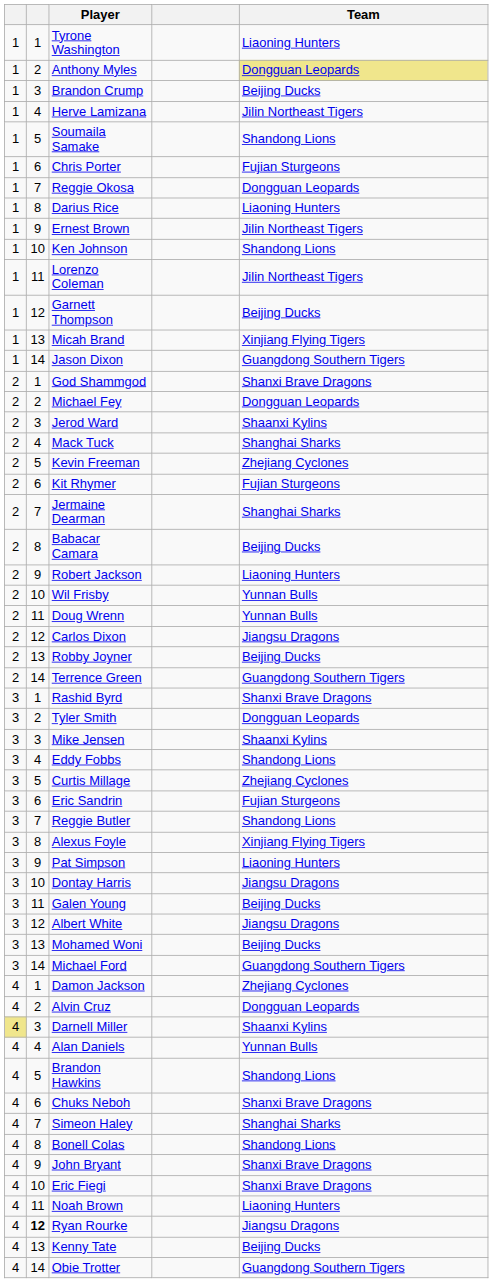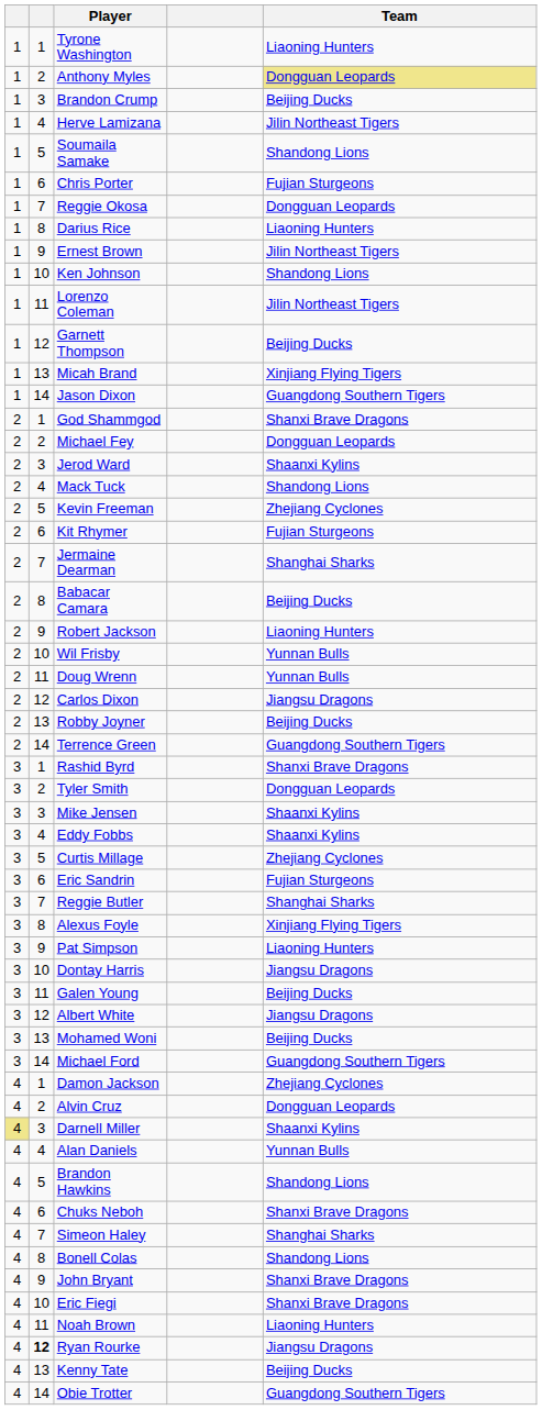Mack Tuck | Team: Shanghai Sharks -> Shandong Lions
Eddy Fobbs | Team: Shandong Lions -> Shaanxi Kylins
Reggie Butler | Team: Shandong Lions -> Shanghai Sharks
